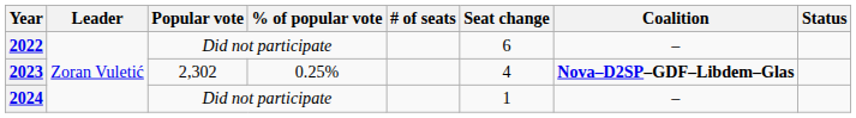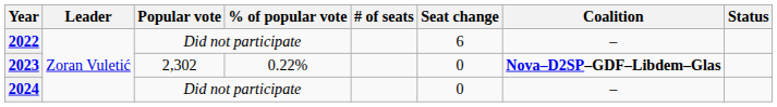2023 | % of popular vote: 0.25% -> 0.22%
2023 | Seat change: 4 -> 0
2024 | Seat change: 1 -> 0
